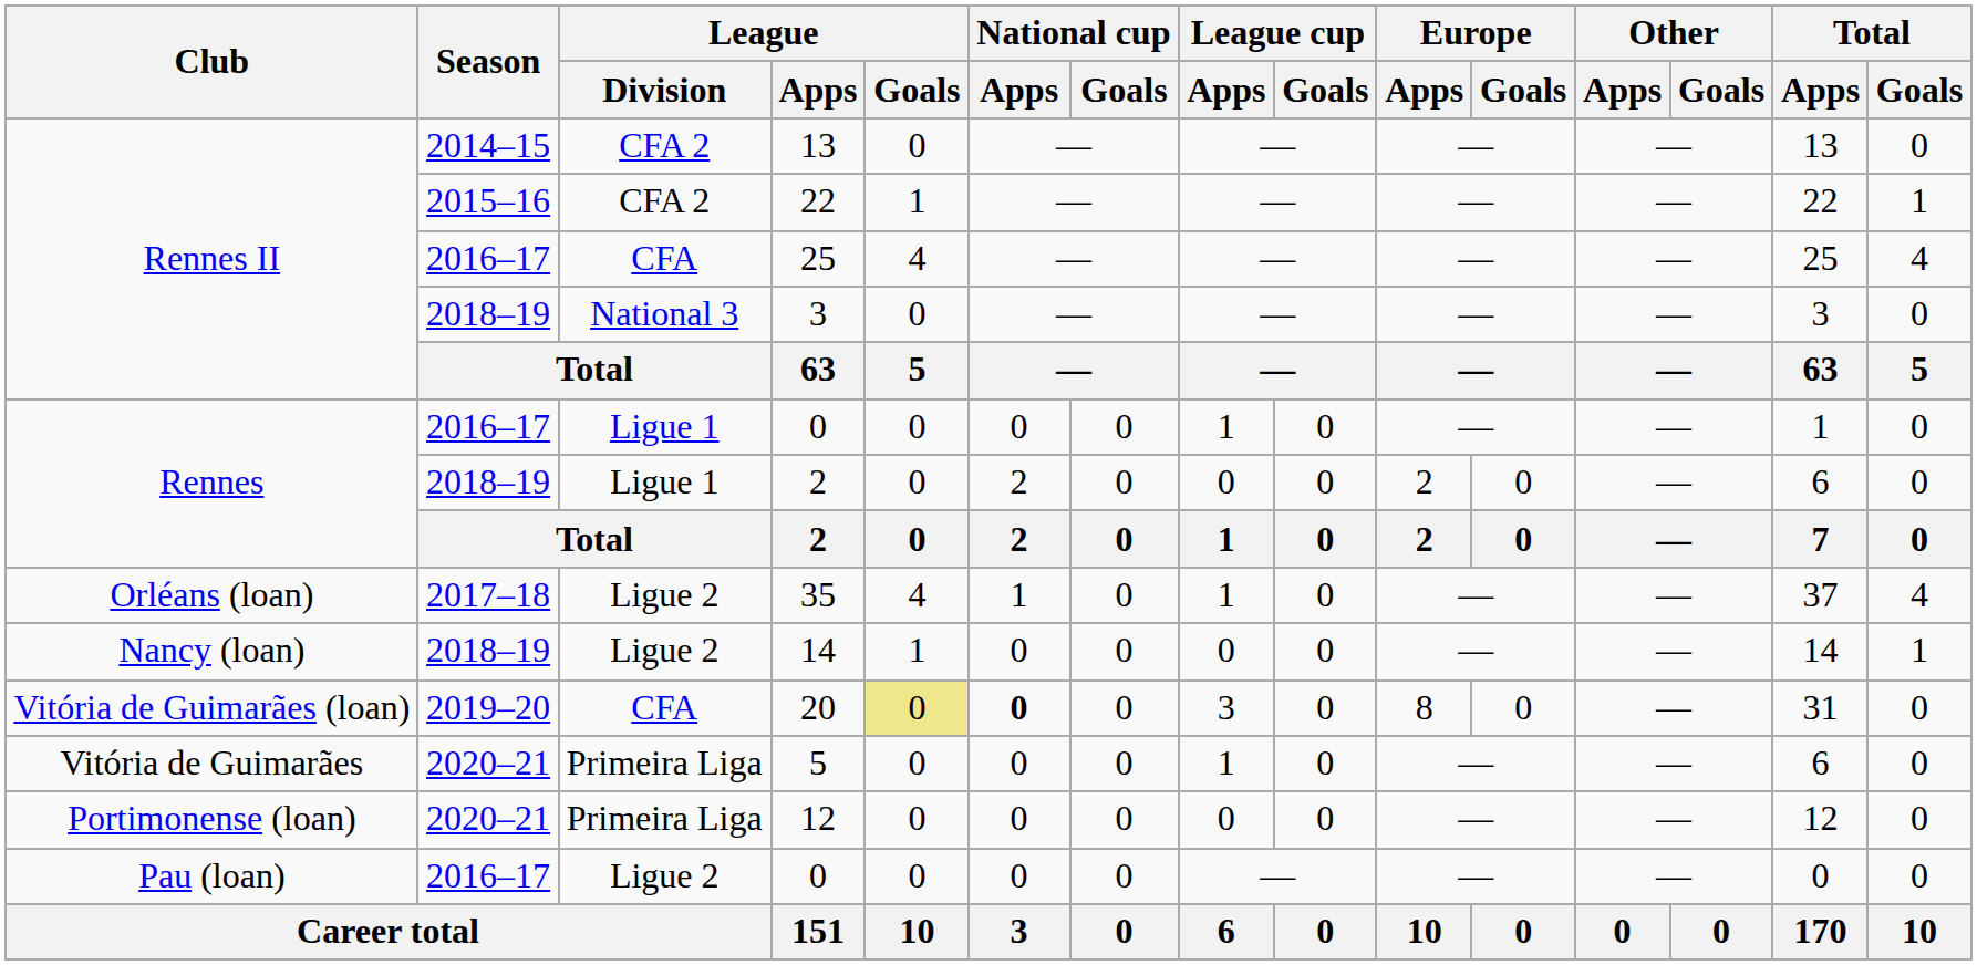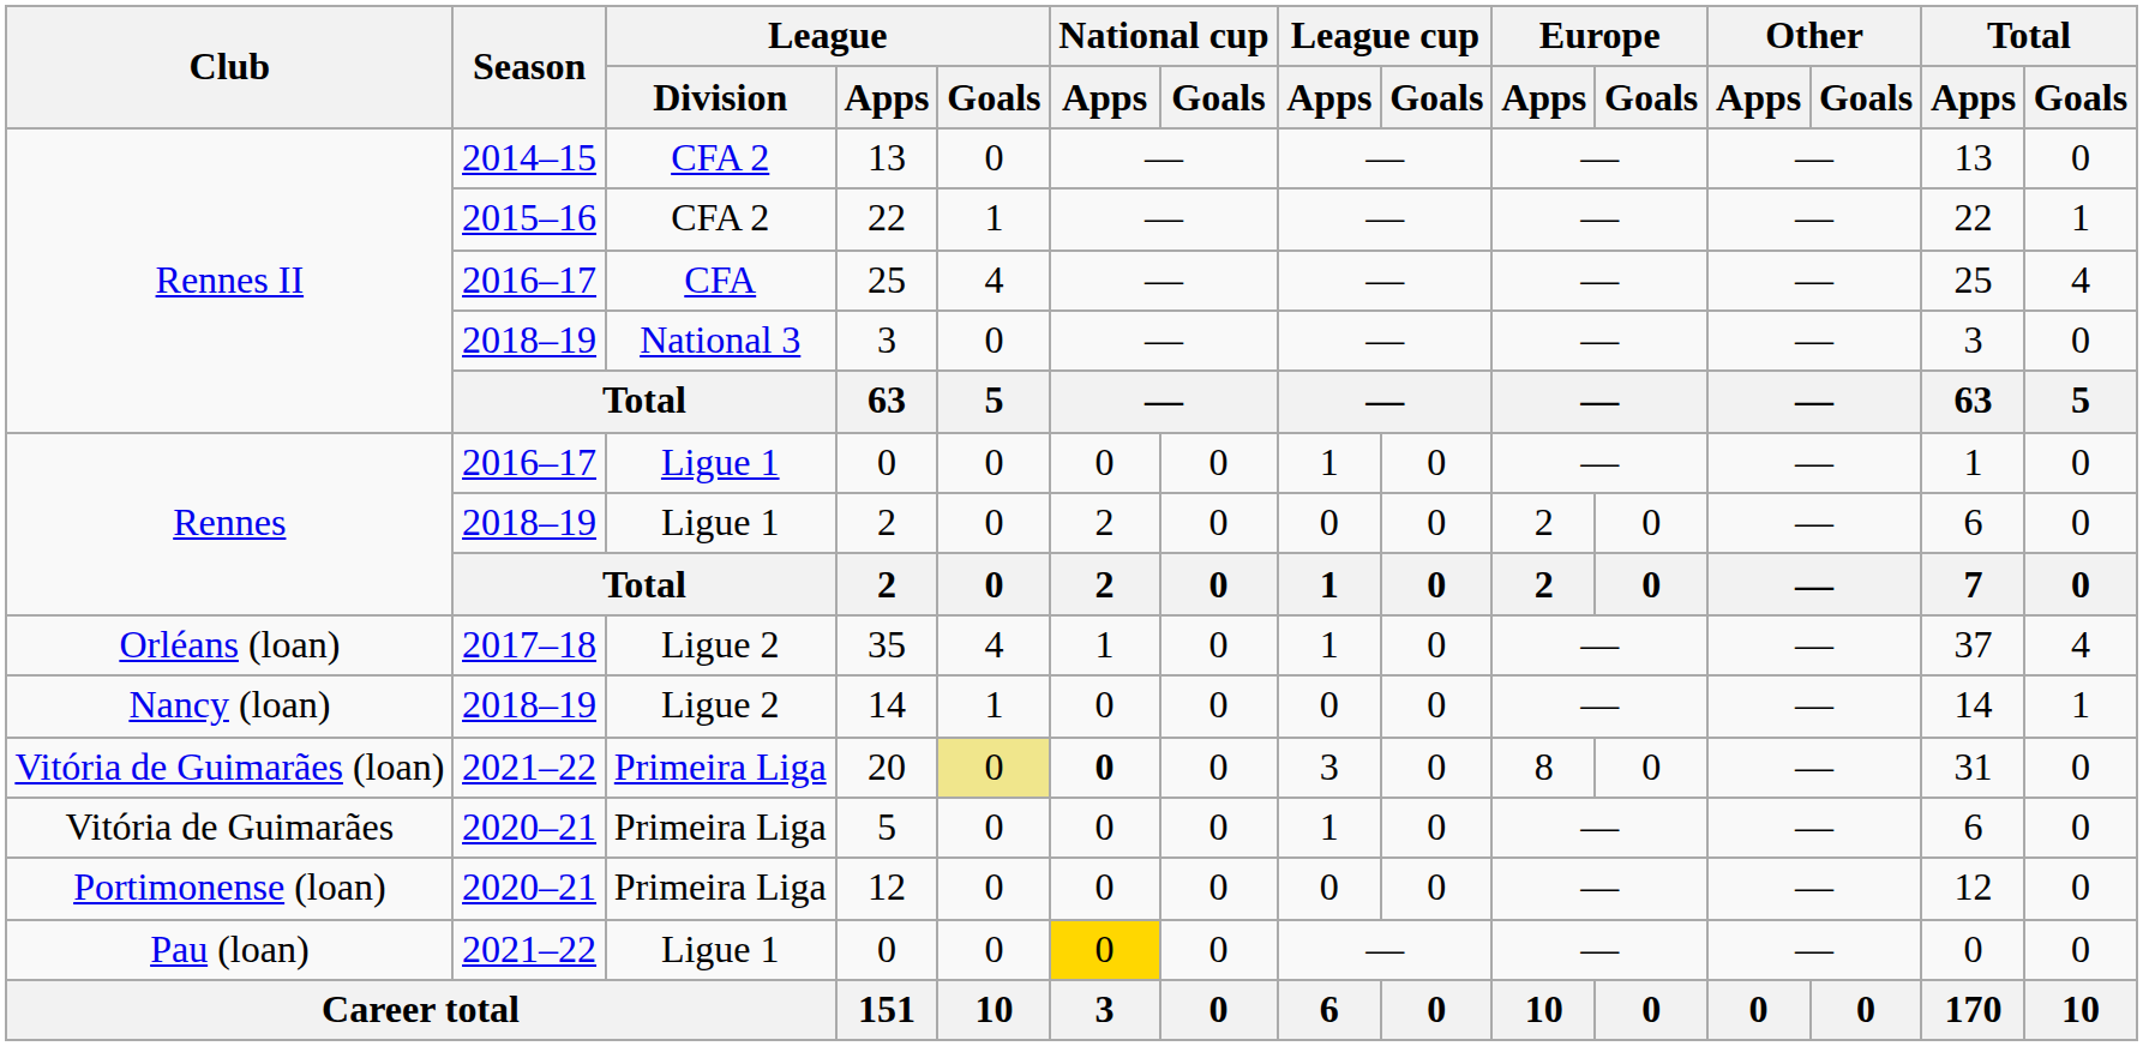20 | Season: 2019–20 -> 2021–22
20 | League / Division: CFA -> Primeira Liga
Pau (loan) / 0 | Season: 2016–17 -> 2021–22
Pau (loan) / 0 | League / Division: Ligue 2 -> Ligue 1
Pau (loan) / 0 | National cup / Apps: no background -> gold background
